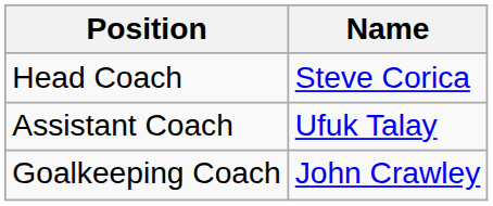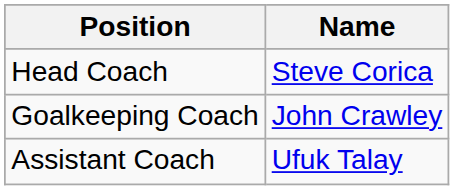rows swapped: Assistant Coach <-> Goalkeeping Coach
